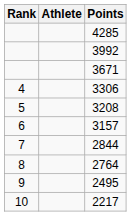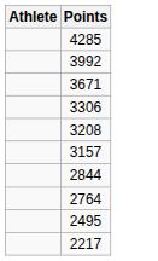- column: Rank | 4 | 5 | 6 | 7 | 8 | 9 | 10
